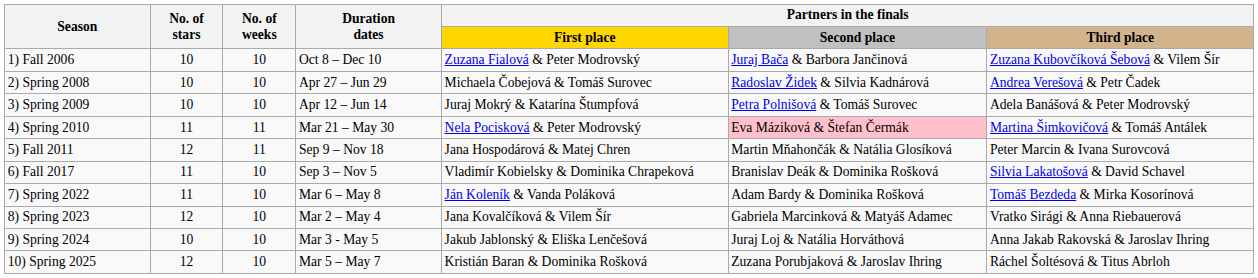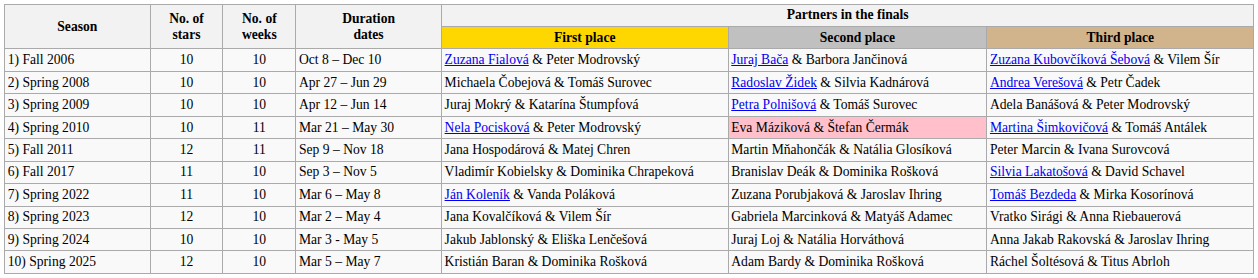4) Spring 2010 | No. of stars: 11 -> 10
7) Spring 2022 | Partners in the finals / Second place: Adam Bardy & Dominika Rošková -> Zuzana Porubjaková & Jaroslav Ihring
10) Spring 2025 | Partners in the finals / Second place: Zuzana Porubjaková & Jaroslav Ihring -> Adam Bardy & Dominika Rošková
